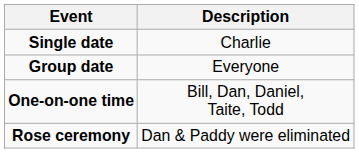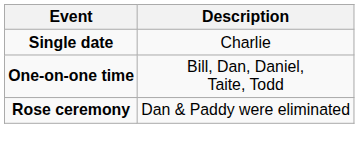- row: Group date | Everyone
